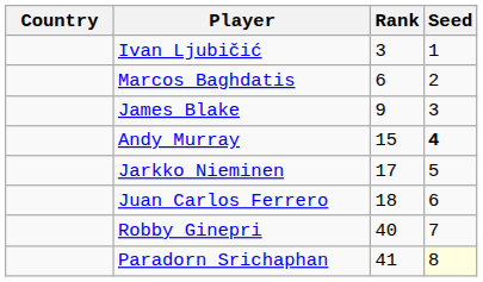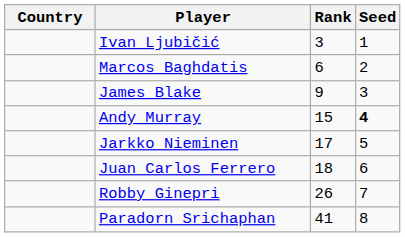Robby Ginepri | Rank: 40 -> 26
Paradorn Srichaphan | Seed: lightyellow background -> no background
